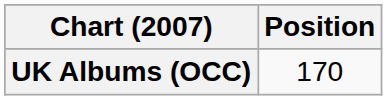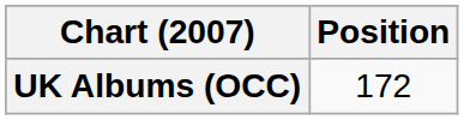UK Albums (OCC) | Position: 170 -> 172
